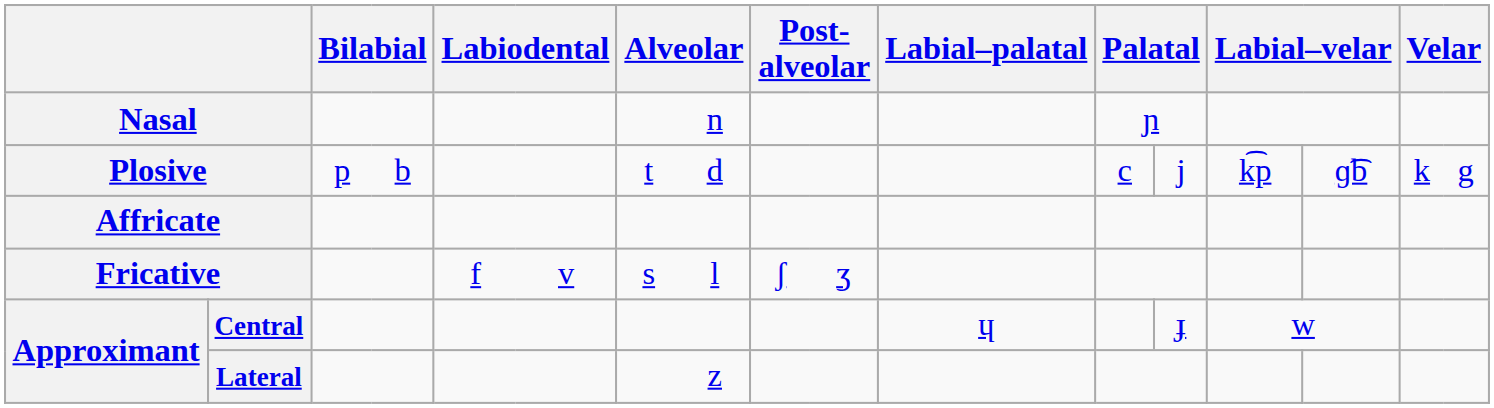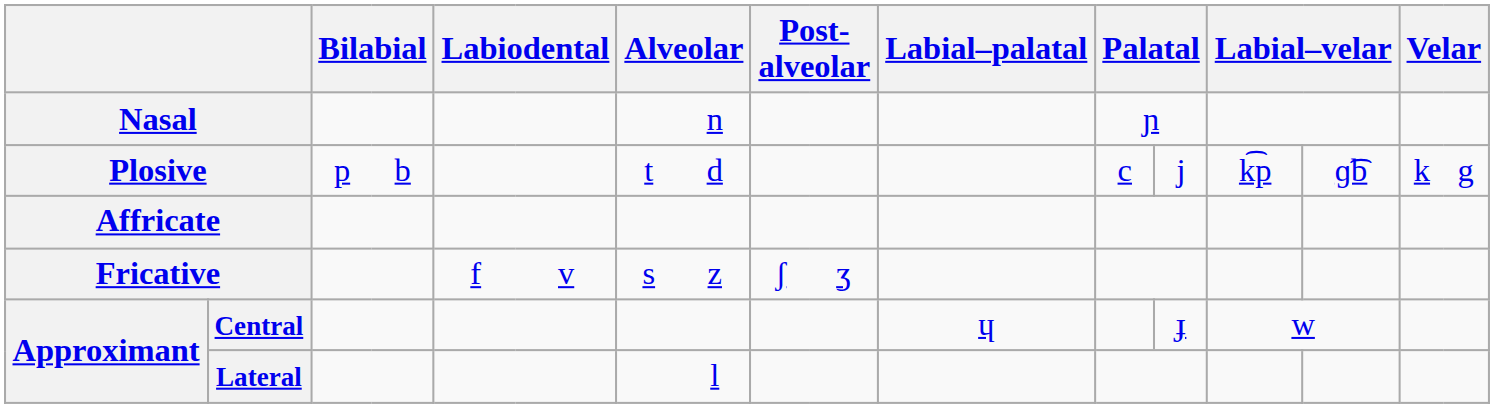Fricative | column 8: l -> z
Lateral | column 8: z -> l
